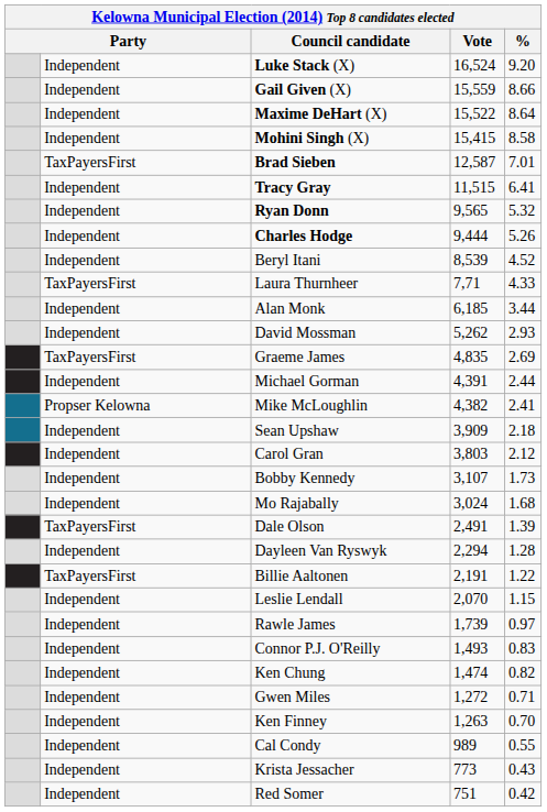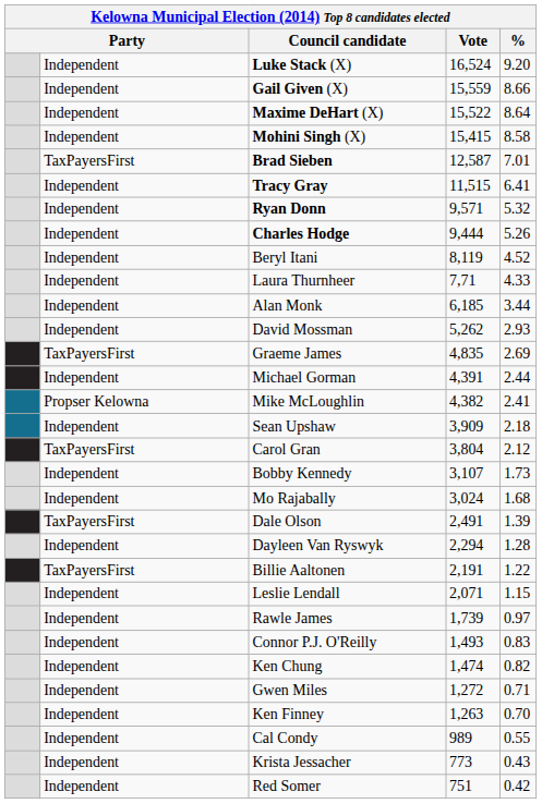Ryan Donn | Vote: 9,565 -> 9,571
Beryl Itani | Vote: 8,539 -> 8,119
Laura Thurnheer | column 2: TaxPayersFirst -> Independent
Carol Gran | column 2: Independent -> TaxPayersFirst
Carol Gran | Vote: 3,803 -> 3,804
Leslie Lendall | Vote: 2,070 -> 2,071
